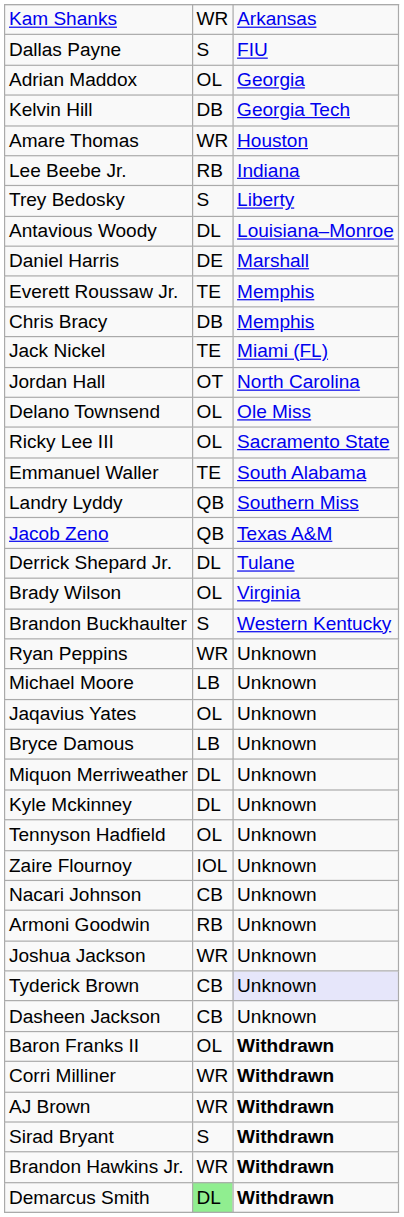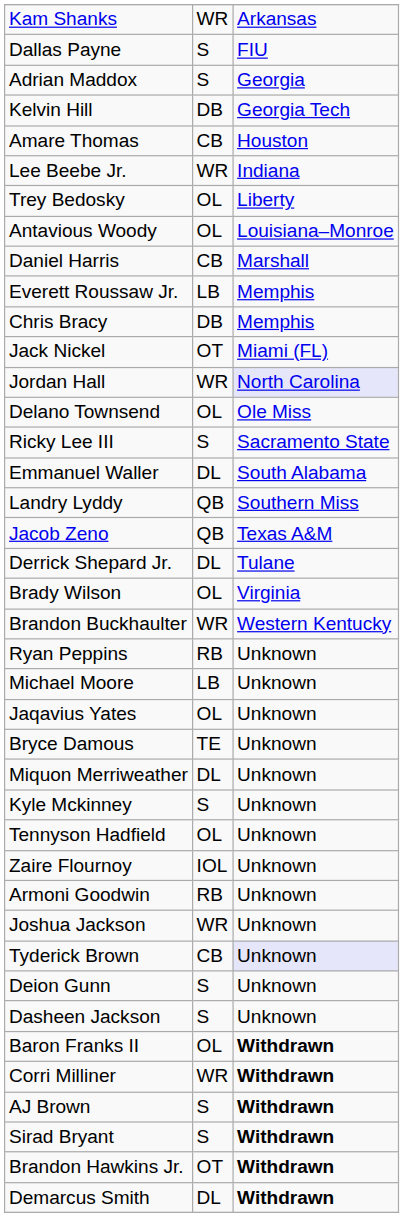Adrian Maddox | column 2: OL -> S
Amare Thomas | column 2: WR -> CB
Lee Beebe Jr. | column 2: RB -> WR
Trey Bedosky | column 2: S -> OL
Antavious Woody | column 2: DL -> OL
Daniel Harris | column 2: DE -> CB
Everett Roussaw Jr. | column 2: TE -> LB
Jack Nickel | column 2: TE -> OT
Jordan Hall | column 2: OT -> WR
Jordan Hall | column 3: no background -> lavender background
Ricky Lee III | column 2: OL -> S
Emmanuel Waller | column 2: TE -> DL
Brandon Buckhaulter | column 2: S -> WR
Ryan Peppins | column 2: WR -> RB
Bryce Damous | column 2: LB -> TE
Kyle Mckinney | column 2: DL -> S
- row: Nacari Johnson | CB | Unknown
+ row: Deion Gunn | S | Unknown
Dasheen Jackson | column 2: CB -> S
AJ Brown | column 2: WR -> S
Brandon Hawkins Jr. | column 2: WR -> OT
Demarcus Smith | column 2: lightgreen background -> no background
